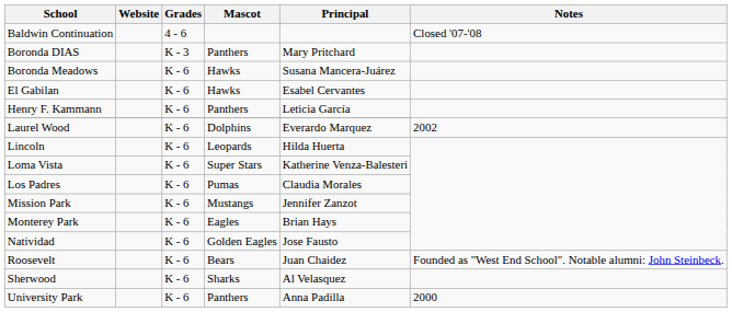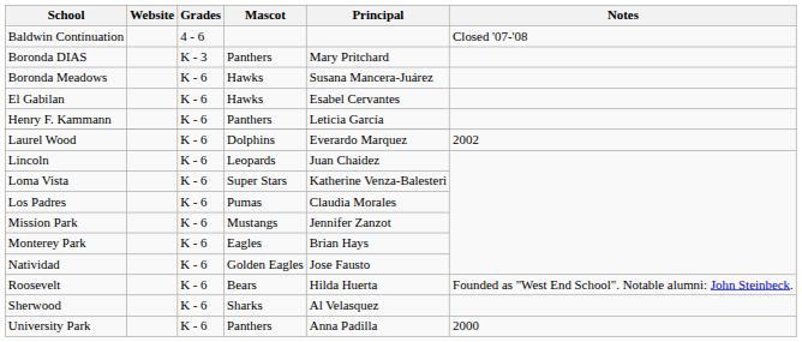Lincoln | Principal: Hilda Huerta -> Juan Chaidez
Roosevelt | Principal: Juan Chaidez -> Hilda Huerta
